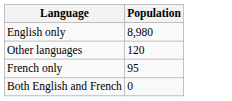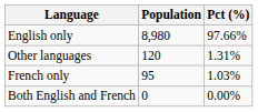+ column: Pct (%) | 97.66% | 1.31% | 1.03% | 0.00%
